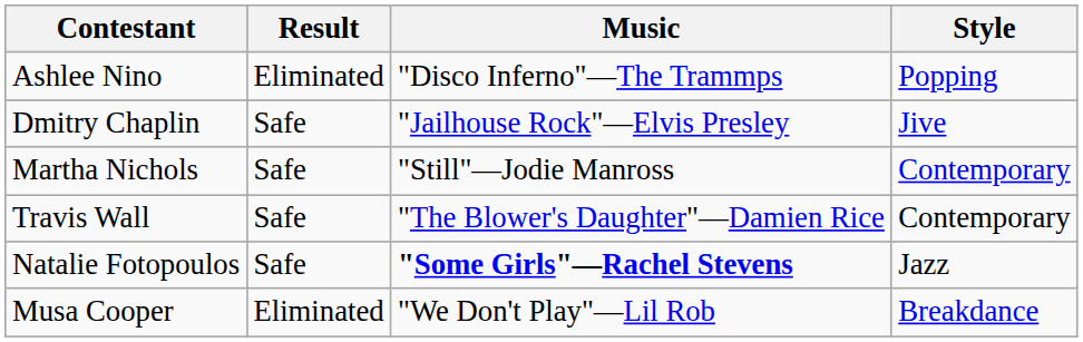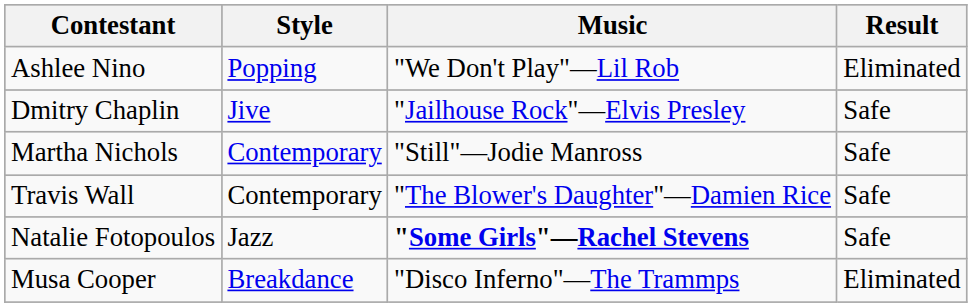columns swapped: Style <-> Result
Ashlee Nino | Music: "Disco Inferno"—The Trammps -> "We Don't Play"—Lil Rob
Musa Cooper | Music: "We Don't Play"—Lil Rob -> "Disco Inferno"—The Trammps
